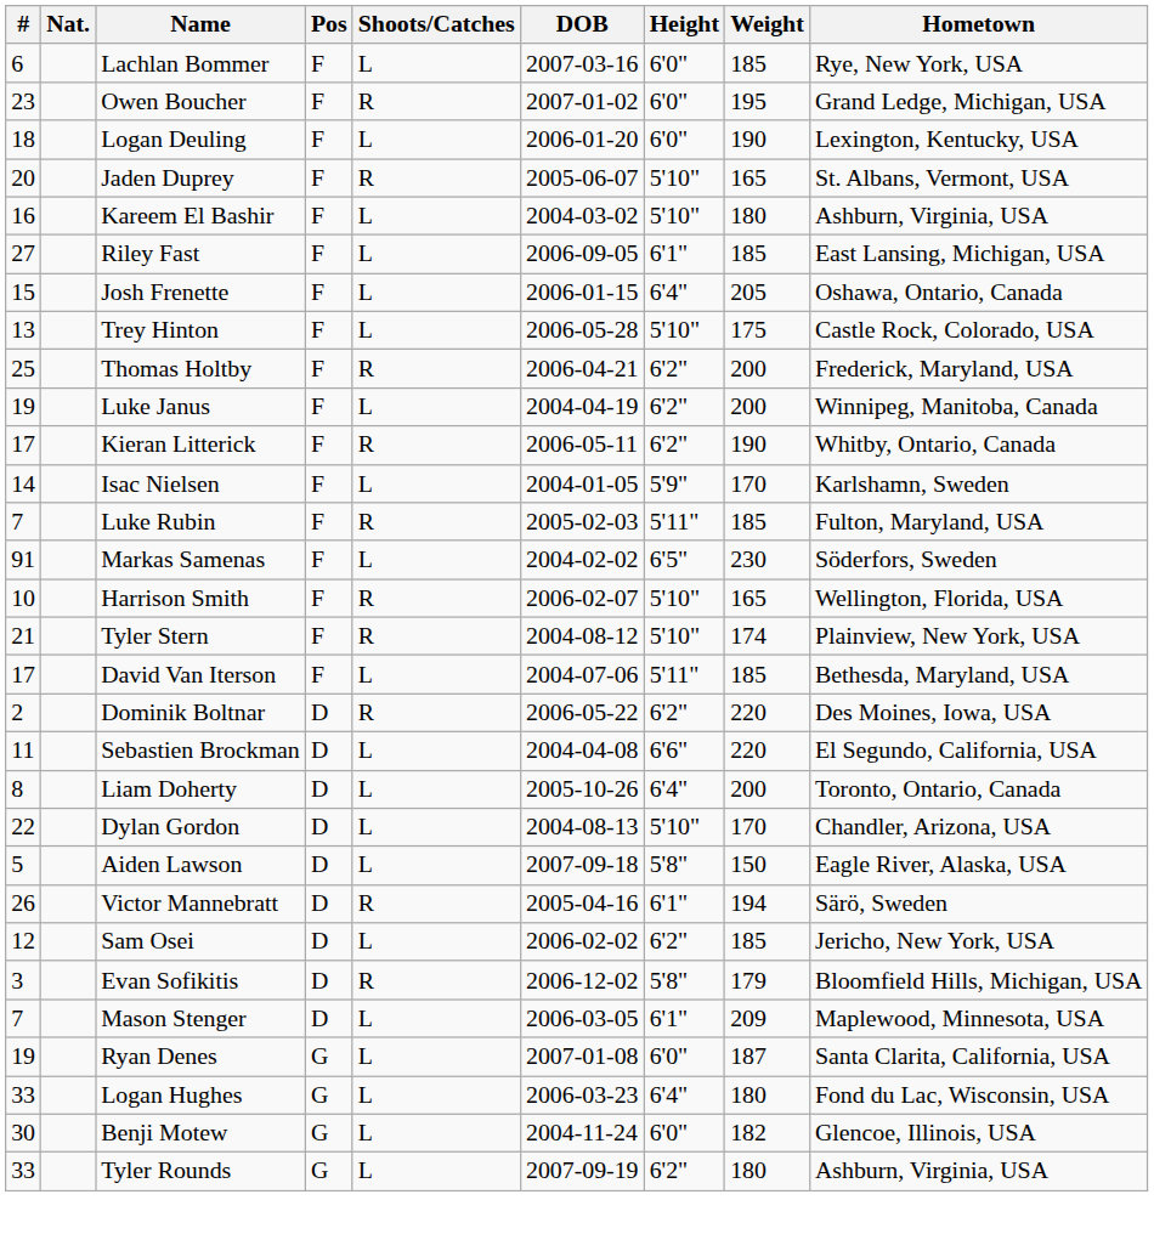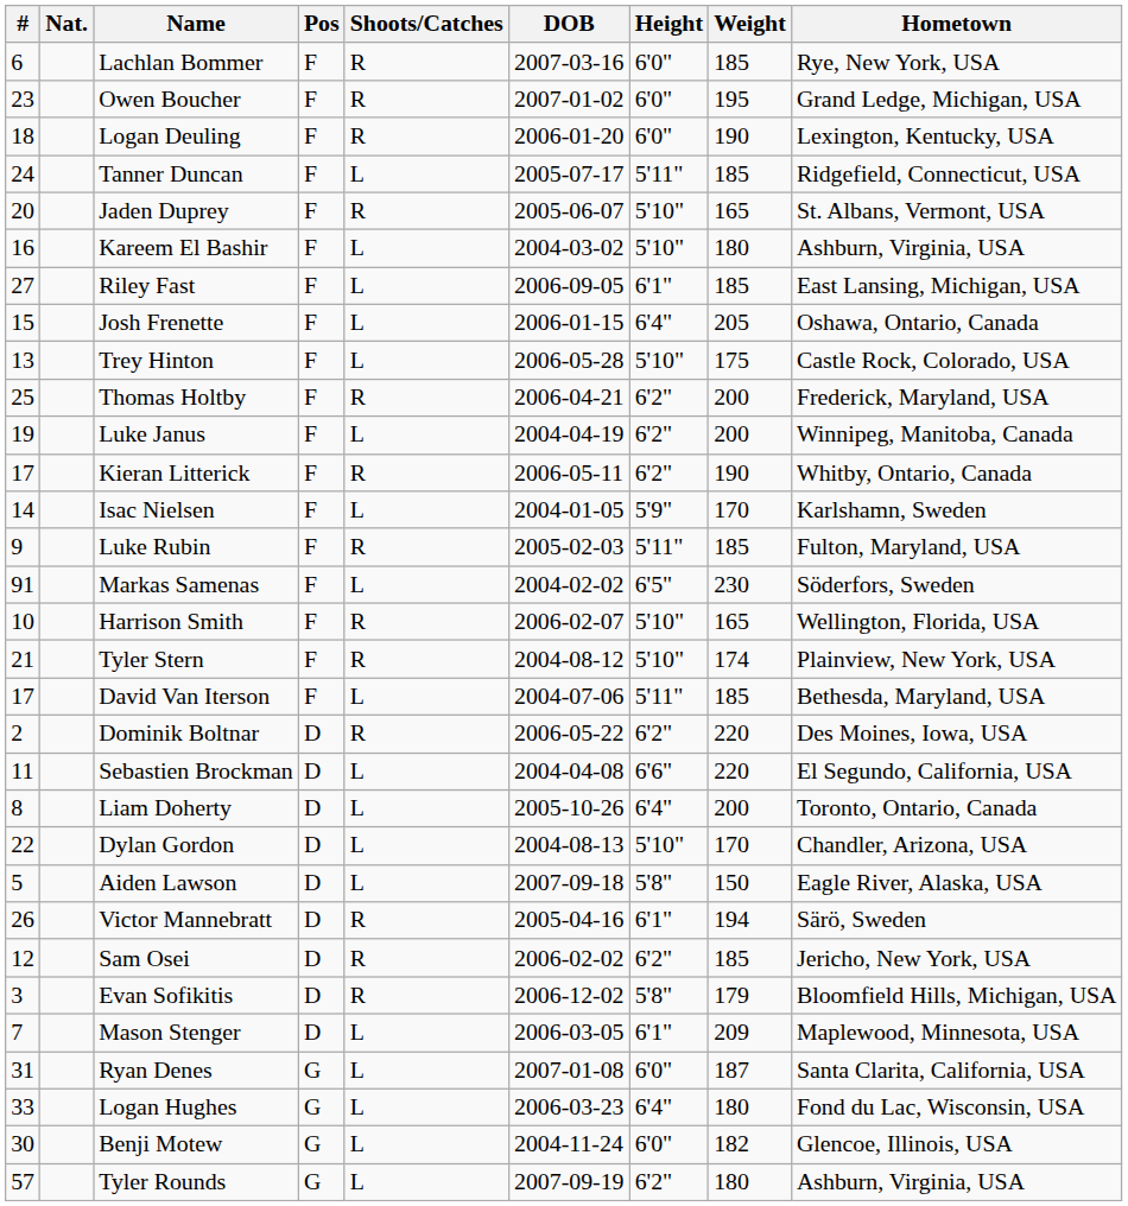Lachlan Bommer | Shoots/Catches: L -> R
Logan Deuling | Shoots/Catches: L -> R
+ row: 24 | Tanner Duncan | F | L | 2005-07-17 | 5'11" | 185 | Ridgefield, Connecticut, USA
Luke Rubin | #: 7 -> 9
Sam Osei | Shoots/Catches: L -> R
Ryan Denes | #: 19 -> 31
Tyler Rounds | #: 33 -> 57
